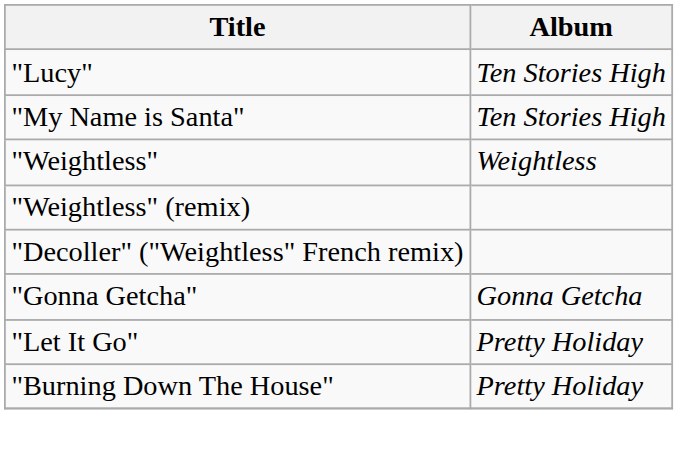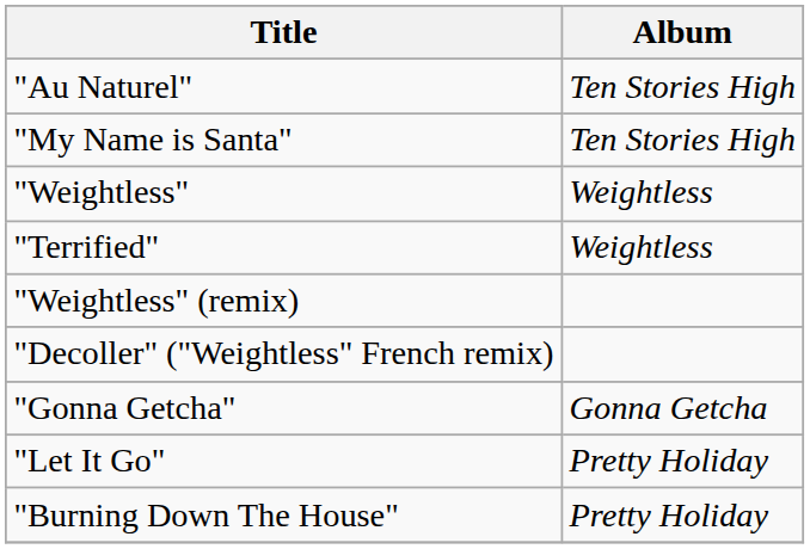+ row: "Au Naturel" | Ten Stories High
- row: "Lucy" | Ten Stories High
+ row: "Terrified" | Weightless
